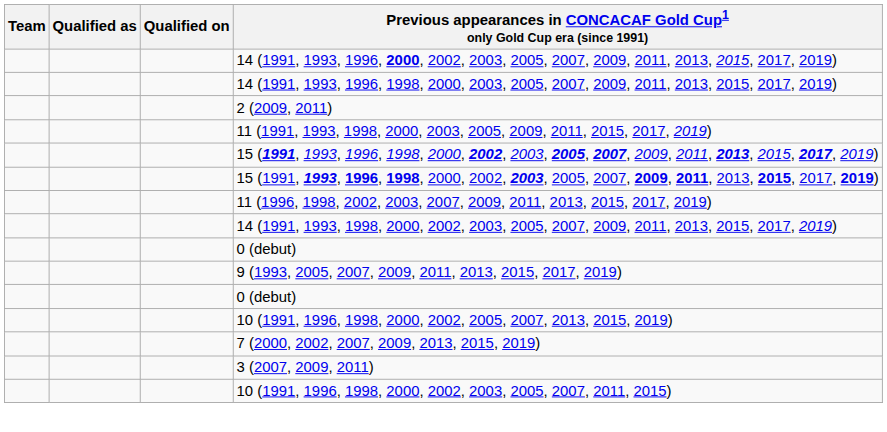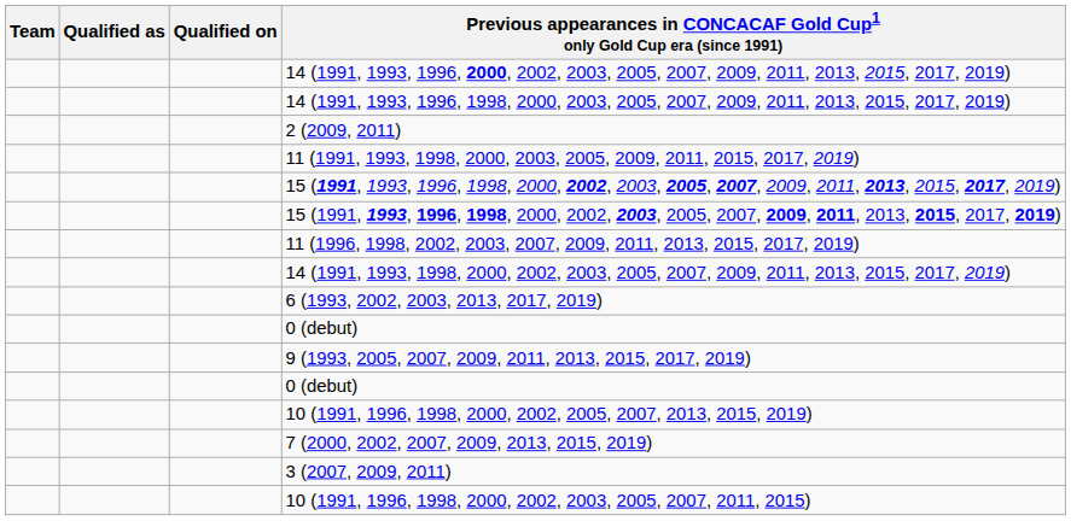+ row: 6 (1993, 2002, 2003, 2013, 2017, 2019)
